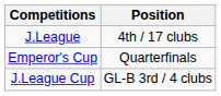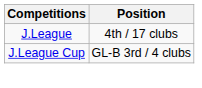- row: Emperor's Cup | Quarterfinals
